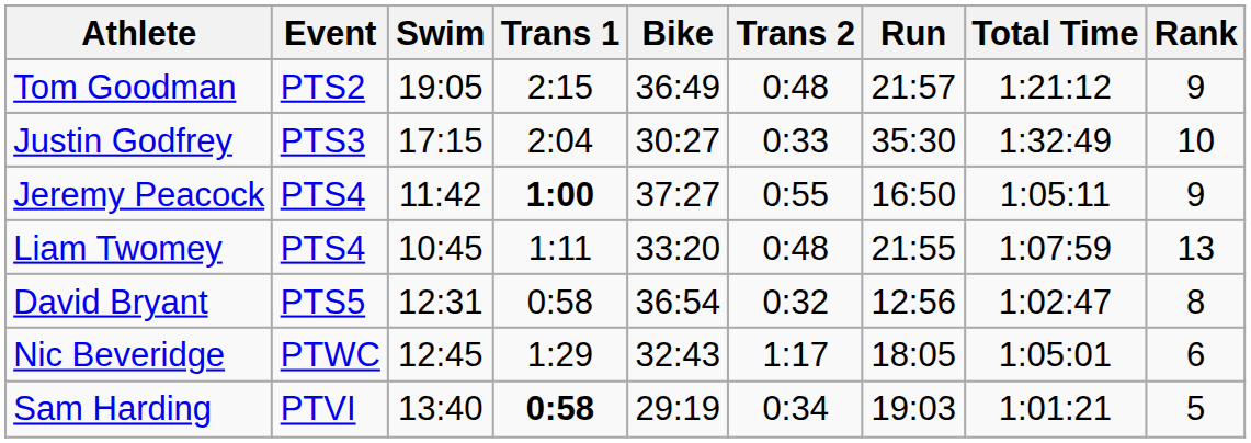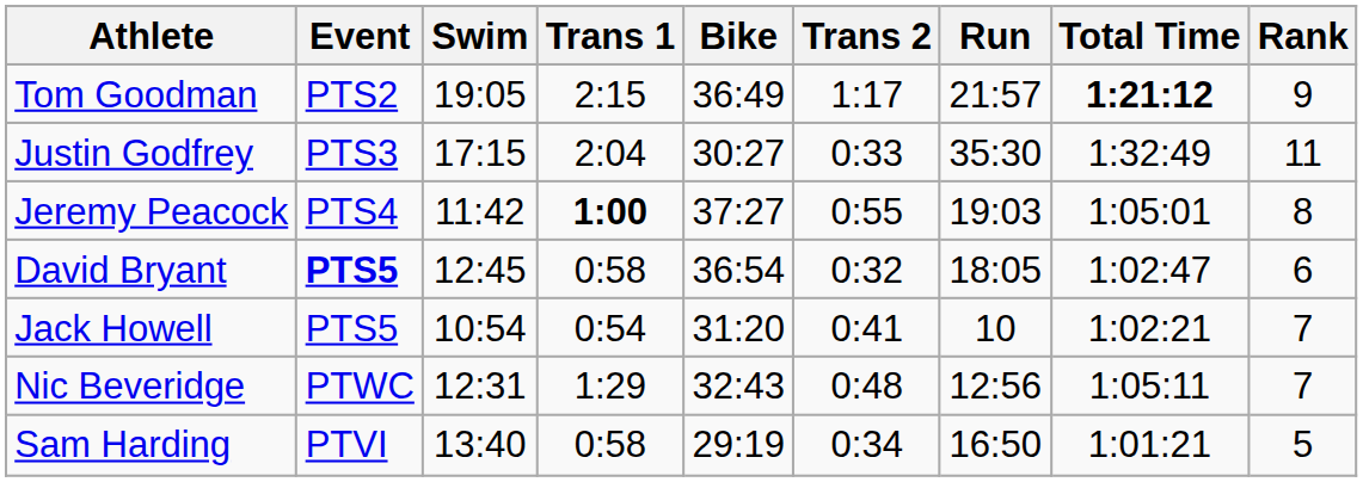Tom Goodman | Trans 2: 0:48 -> 1:17
Tom Goodman | Total Time: normal -> bold
Justin Godfrey | Rank: 10 -> 11
Jeremy Peacock | Run: 16:50 -> 19:03
Jeremy Peacock | Total Time: 1:05:11 -> 1:05:01
Jeremy Peacock | Rank: 9 -> 8
- row: Liam Twomey | PTS4 | 10:45 | 1:11 | 33:20 | 0:48 | 21:55 | 1:07:59 | 13
David Bryant | Event: normal -> bold
David Bryant | Swim: 12:31 -> 12:45
David Bryant | Run: 12:56 -> 18:05
David Bryant | Rank: 8 -> 6
+ row: Jack Howell | PTS5 | 10:54 | 0:54 | 31:20 | 0:41 | 10 | 1:02:21 | 7
Nic Beveridge | Swim: 12:45 -> 12:31
Nic Beveridge | Trans 2: 1:17 -> 0:48
Nic Beveridge | Run: 18:05 -> 12:56
Nic Beveridge | Total Time: 1:05:01 -> 1:05:11
Nic Beveridge | Rank: 6 -> 7
Sam Harding | Trans 1: bold -> normal
Sam Harding | Run: 19:03 -> 16:50
